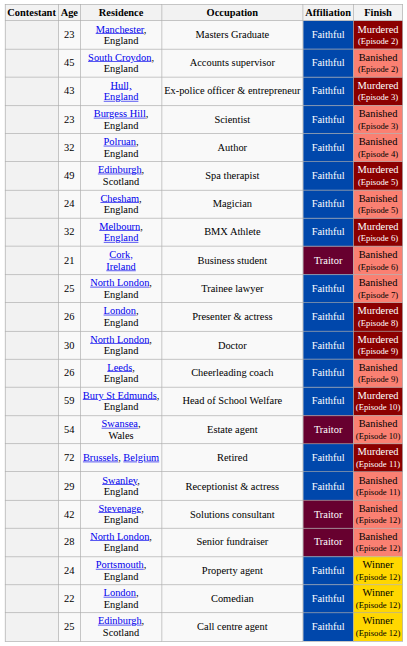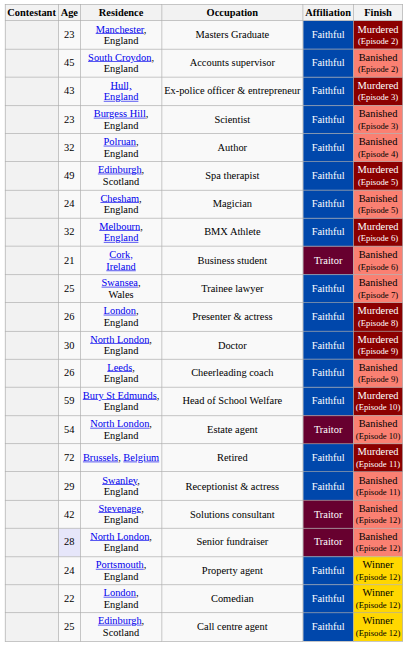Trainee lawyer | Residence: North London, England -> Swansea, Wales
Estate agent | Residence: Swansea, Wales -> North London, England
Senior fundraiser | Age: no background -> lavender background
